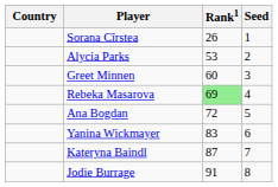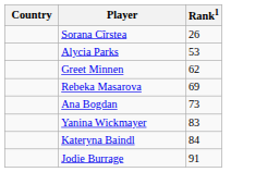- column: Seed | 1 | 2 | 3 | 4 | 5 | 6 | 7 | 8
Greet Minnen | Rank1: 60 -> 62
Rebeka Masarova | Rank1: lightgreen background -> no background
Ana Bogdan | Rank1: 72 -> 73
Kateryna Baindl | Rank1: 87 -> 84
